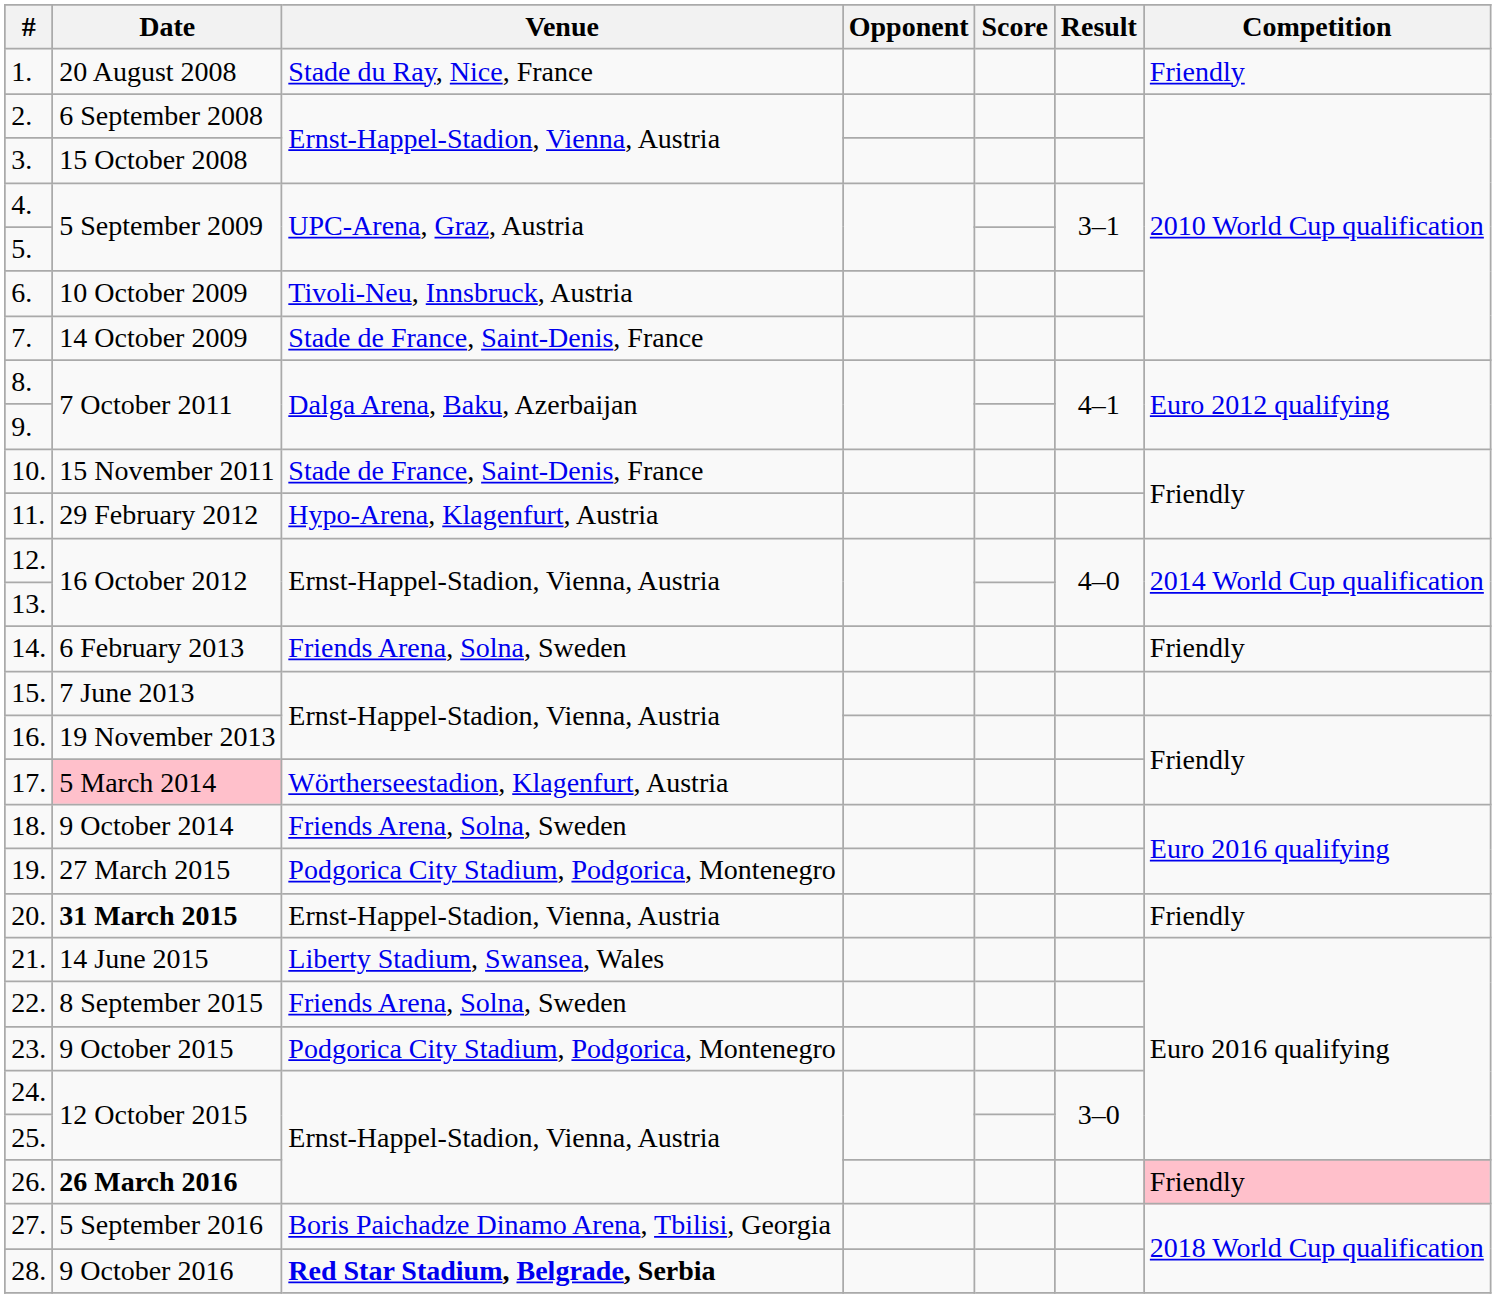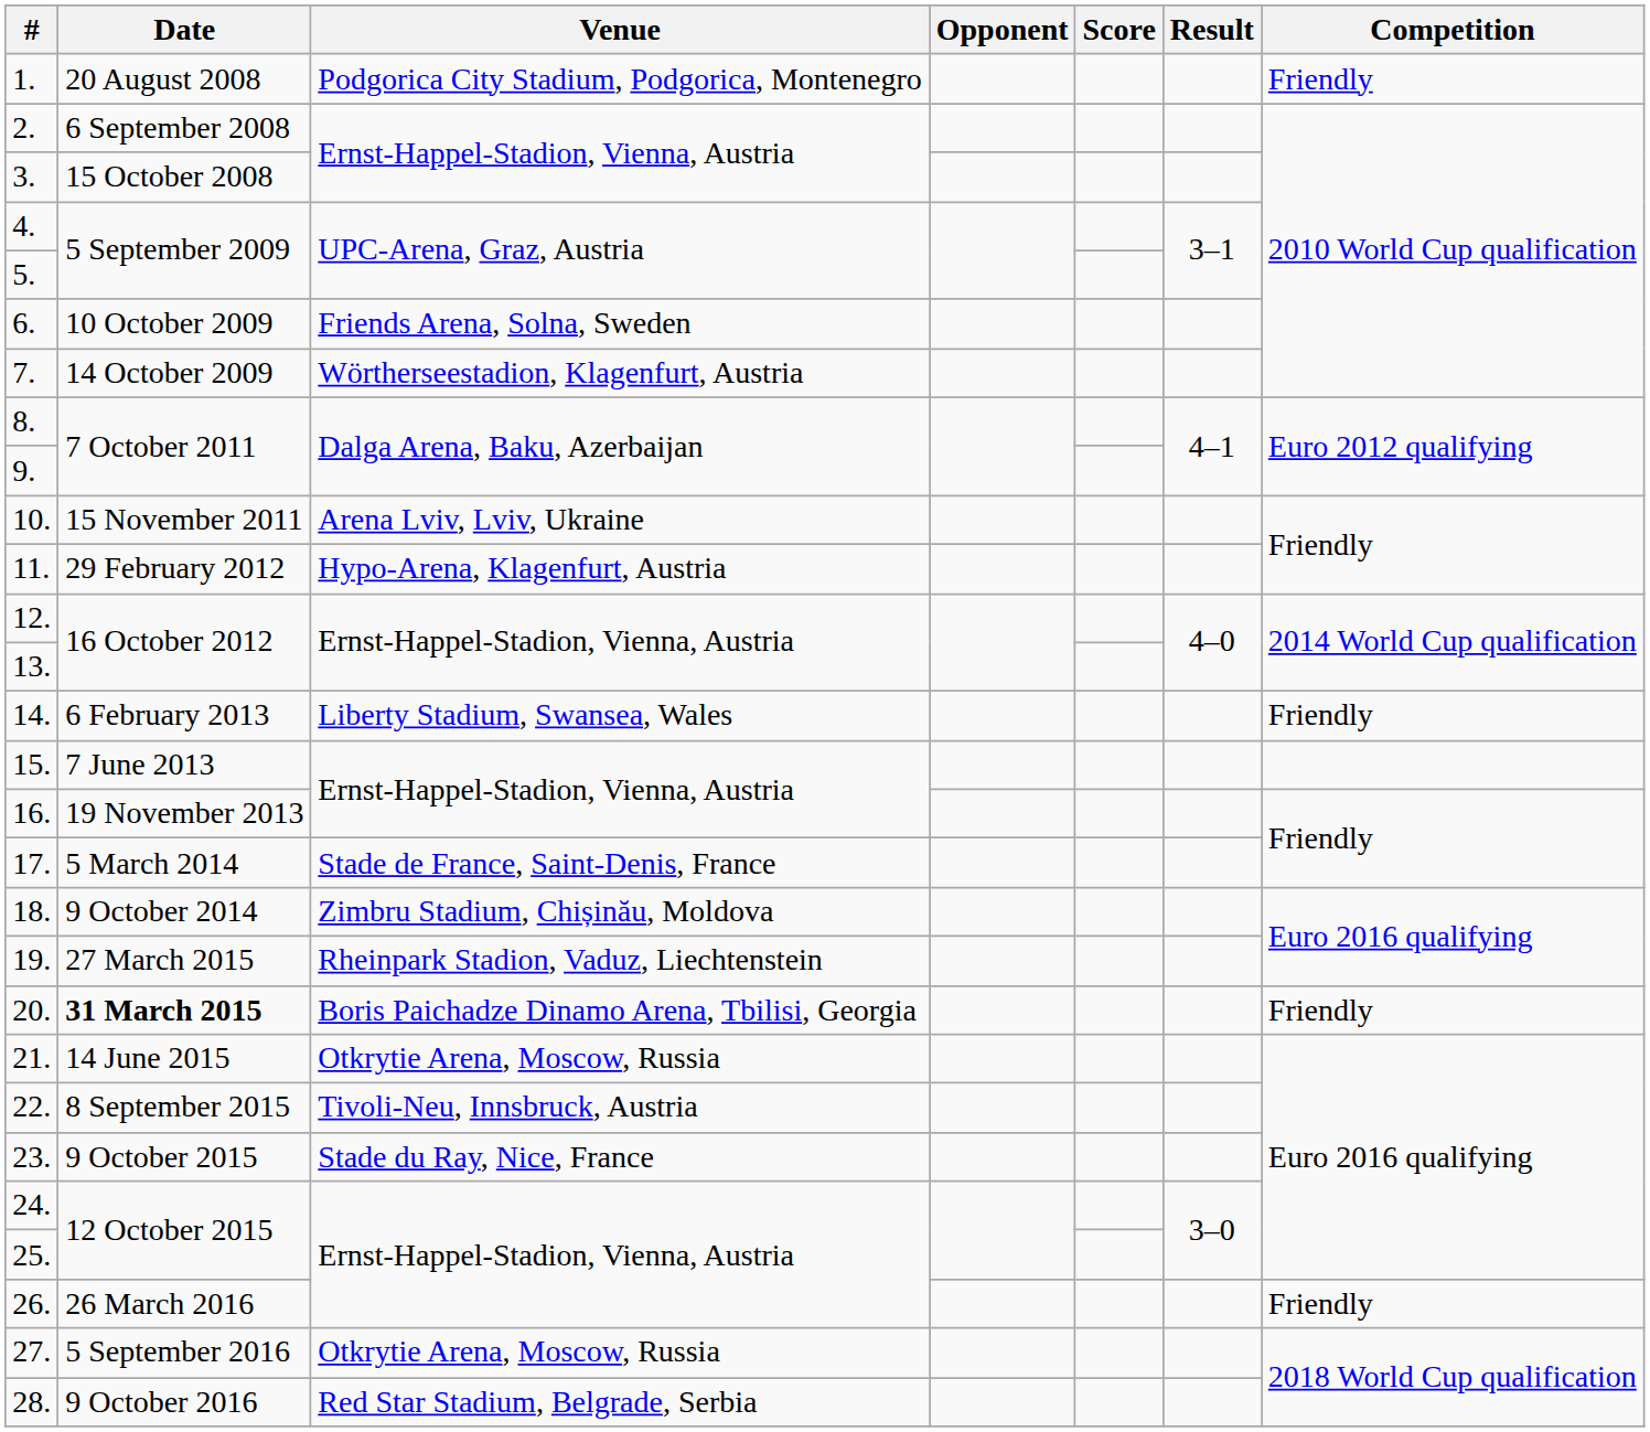1. | Venue: Stade du Ray, Nice, France -> Podgorica City Stadium, Podgorica, Montenegro
6. | Venue: Tivoli-Neu, Innsbruck, Austria -> Friends Arena, Solna, Sweden
7. | Venue: Stade de France, Saint-Denis, France -> Wörtherseestadion, Klagenfurt, Austria
10. | Venue: Stade de France, Saint-Denis, France -> Arena Lviv, Lviv, Ukraine
14. | Venue: Friends Arena, Solna, Sweden -> Liberty Stadium, Swansea, Wales
17. | Date: pink background -> no background
17. | Venue: Wörtherseestadion, Klagenfurt, Austria -> Stade de France, Saint-Denis, France
18. | Venue: Friends Arena, Solna, Sweden -> Zimbru Stadium, Chișinău, Moldova
19. | Venue: Podgorica City Stadium, Podgorica, Montenegro -> Rheinpark Stadion, Vaduz, Liechtenstein
20. | Venue: Ernst-Happel-Stadion, Vienna, Austria -> Boris Paichadze Dinamo Arena, Tbilisi, Georgia
21. | Venue: Liberty Stadium, Swansea, Wales -> Otkrytie Arena, Moscow, Russia
22. | Venue: Friends Arena, Solna, Sweden -> Tivoli-Neu, Innsbruck, Austria
23. | Venue: Podgorica City Stadium, Podgorica, Montenegro -> Stade du Ray, Nice, France
26. | Date: bold -> normal
26. | Competition: pink background -> no background
27. | Venue: Boris Paichadze Dinamo Arena, Tbilisi, Georgia -> Otkrytie Arena, Moscow, Russia
28. | Venue: bold -> normal
